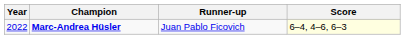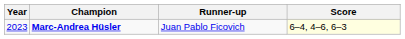Marc-Andrea Hüsler | Year: 2022 -> 2023
